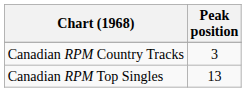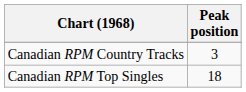Canadian RPM Top Singles | Peak position: 13 -> 18
